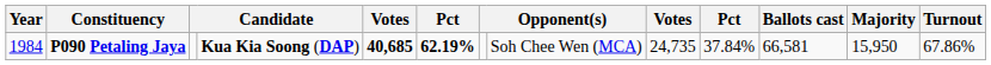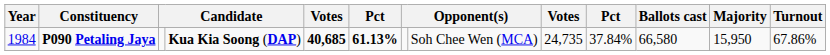P090 Petaling Jaya | column 6: 62.19% -> 61.13%
P090 Petaling Jaya | Ballots cast: 66,581 -> 66,580
